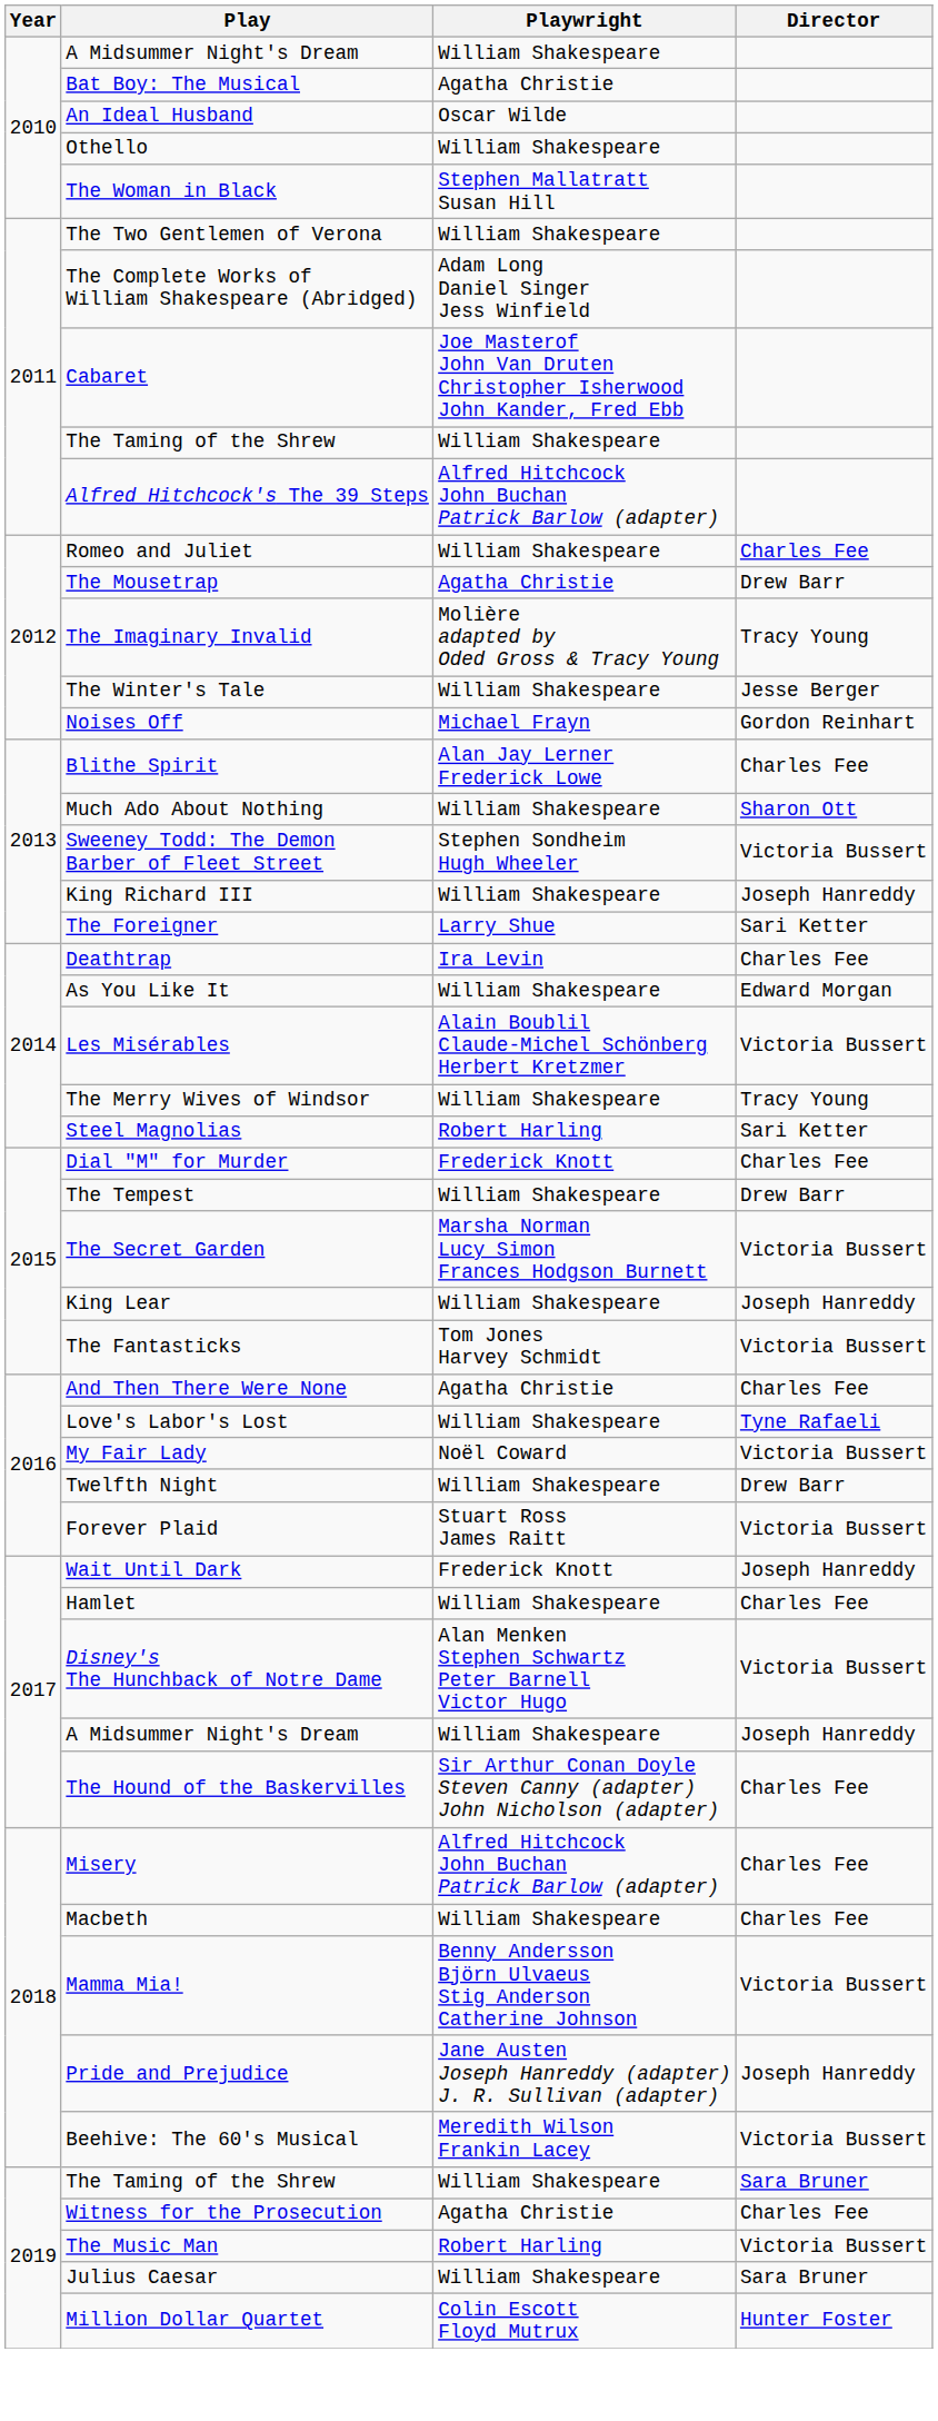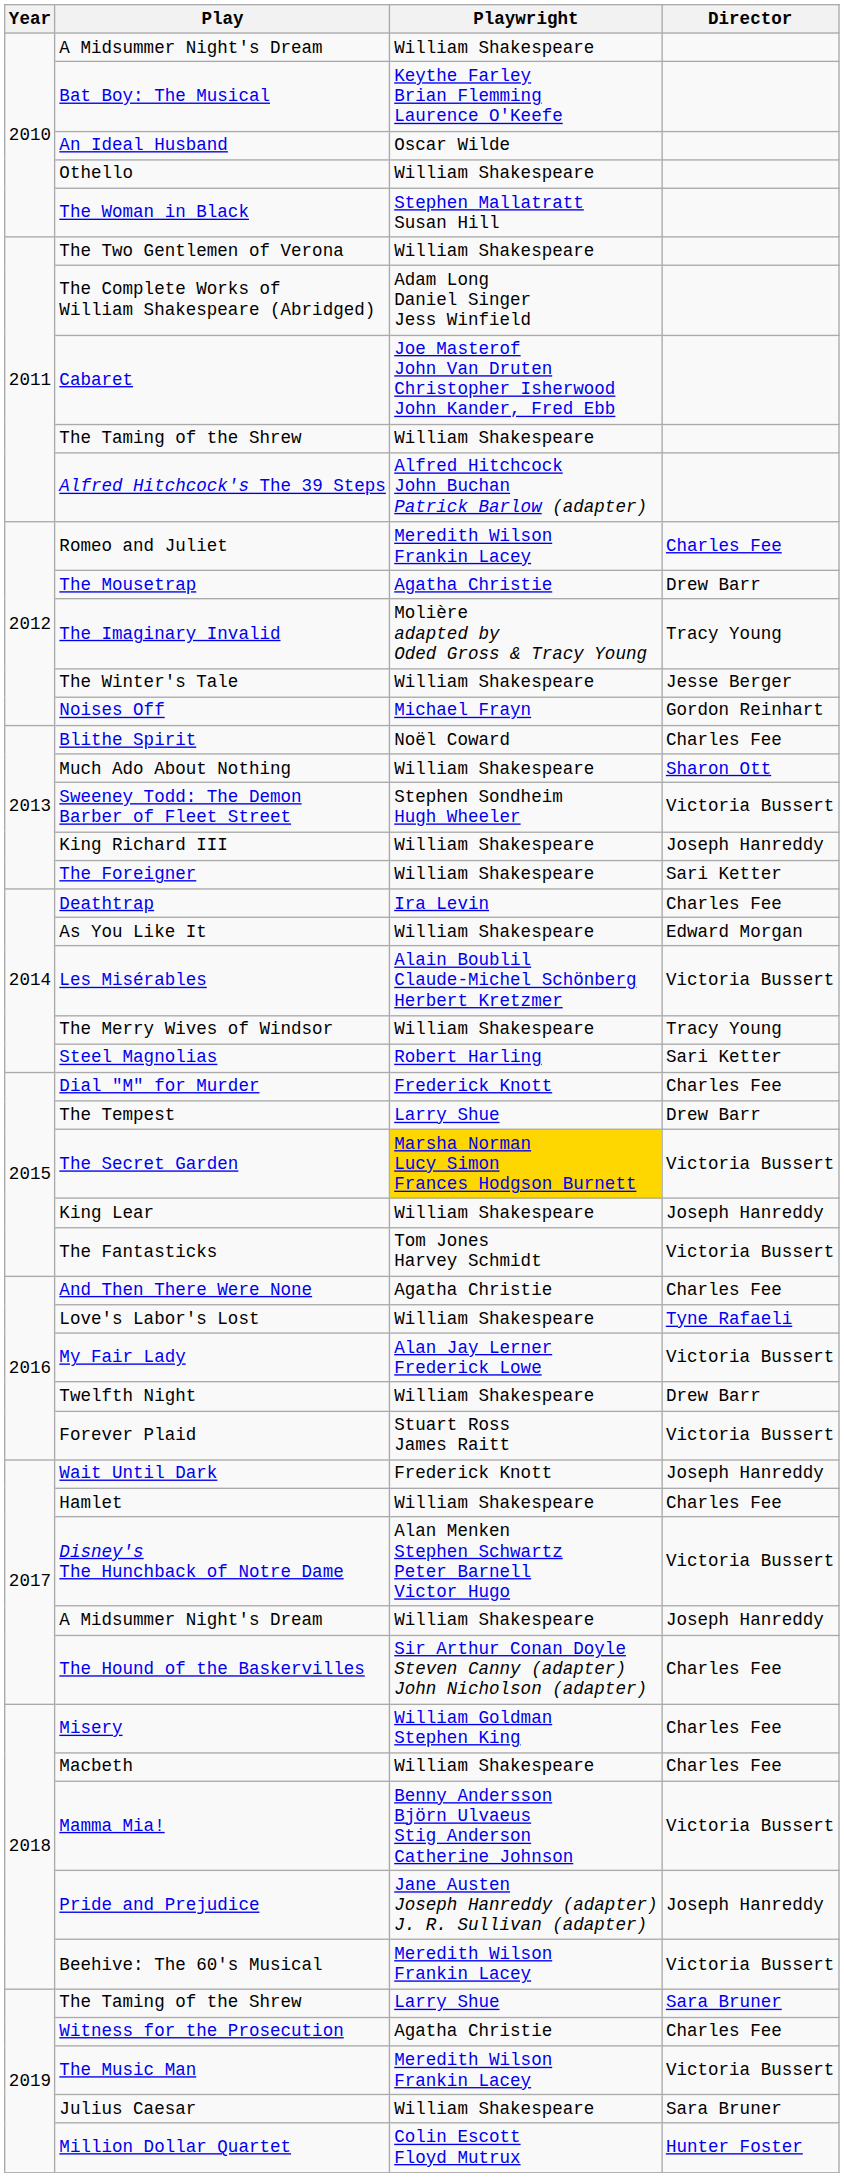Bat Boy: The Musical | Playwright: Agatha Christie -> Keythe Farley Brian Flemming Laurence O'Keefe
Romeo and Juliet | Playwright: William Shakespeare -> Meredith Wilson Frankin Lacey
Blithe Spirit | Playwright: Alan Jay Lerner Frederick Lowe -> Noël Coward
The Foreigner | Playwright: Larry Shue -> William Shakespeare
The Tempest | Playwright: William Shakespeare -> Larry Shue
The Secret Garden | Playwright: no background -> gold background
My Fair Lady | Playwright: Noël Coward -> Alan Jay Lerner Frederick Lowe
Misery | Playwright: Alfred Hitchcock John Buchan Patrick Barlow (adapter) -> William Goldman Stephen King
The Taming of the Shrew / Sara Bruner | Playwright: William Shakespeare -> Larry Shue
The Music Man | Playwright: Robert Harling -> Meredith Wilson Frankin Lacey
